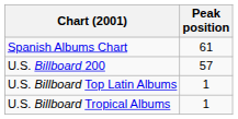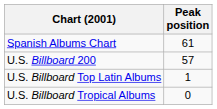U.S. Billboard Tropical Albums | Peak position: 1 -> 0
